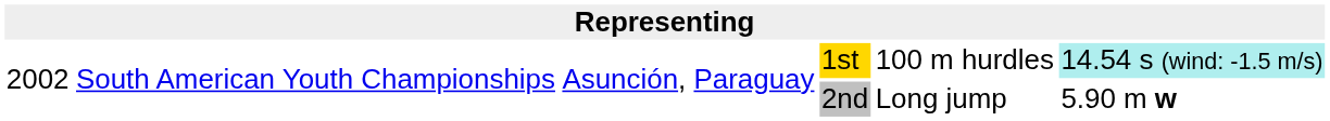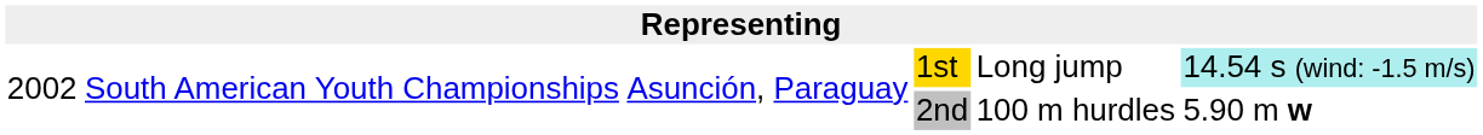1st | column 5: 100 m hurdles -> Long jump
2nd | column 5: Long jump -> 100 m hurdles
